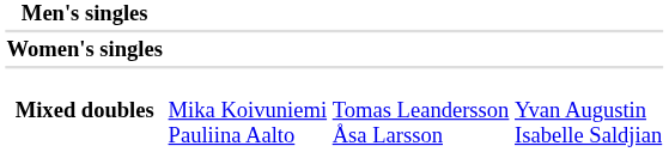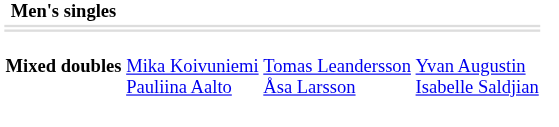- row: Women's singles
